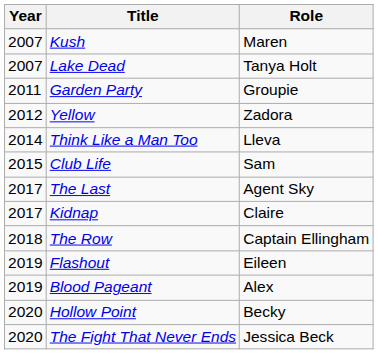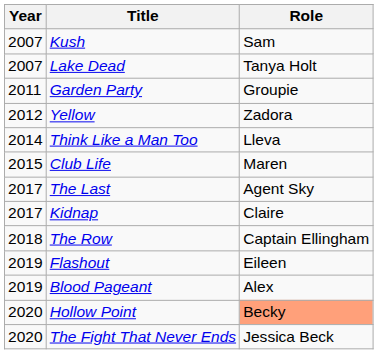Kush | Role: Maren -> Sam
Club Life | Role: Sam -> Maren
Hollow Point | Role: no background -> lightsalmon background
